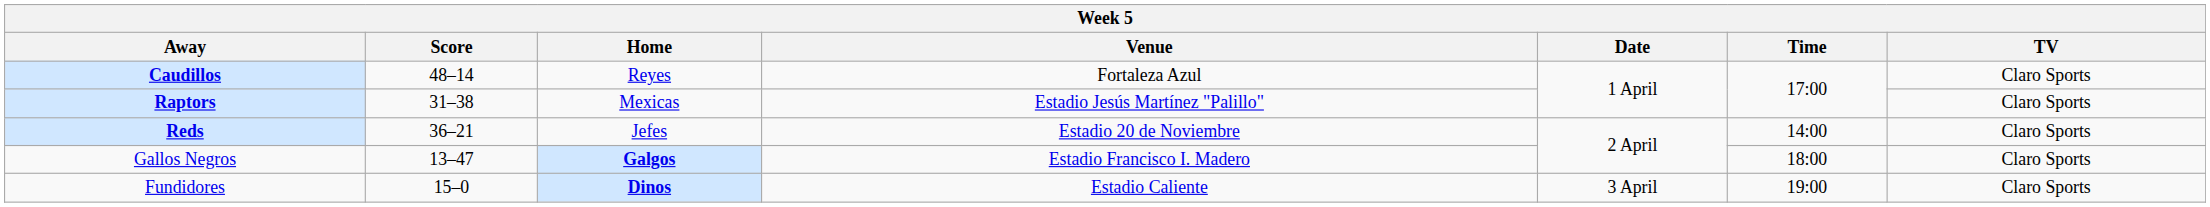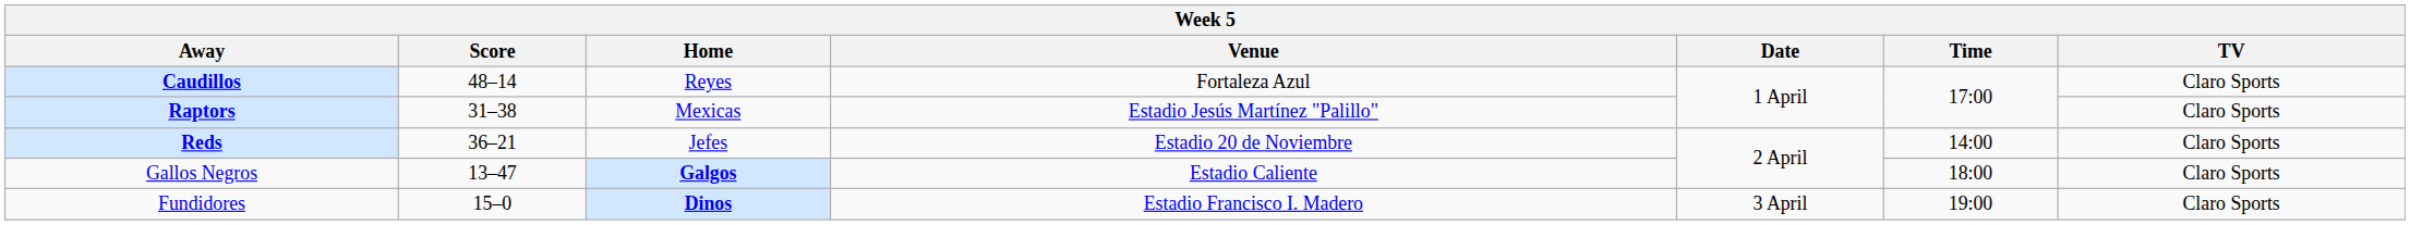Gallos Negros | Venue: Estadio Francisco I. Madero -> Estadio Caliente
Fundidores | Venue: Estadio Caliente -> Estadio Francisco I. Madero
